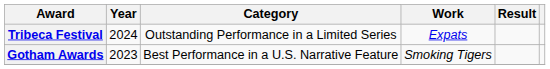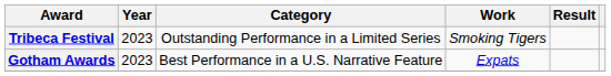Tribeca Festival | Year: 2024 -> 2023
Tribeca Festival | Work: Expats -> Smoking Tigers
Gotham Awards | Work: Smoking Tigers -> Expats
